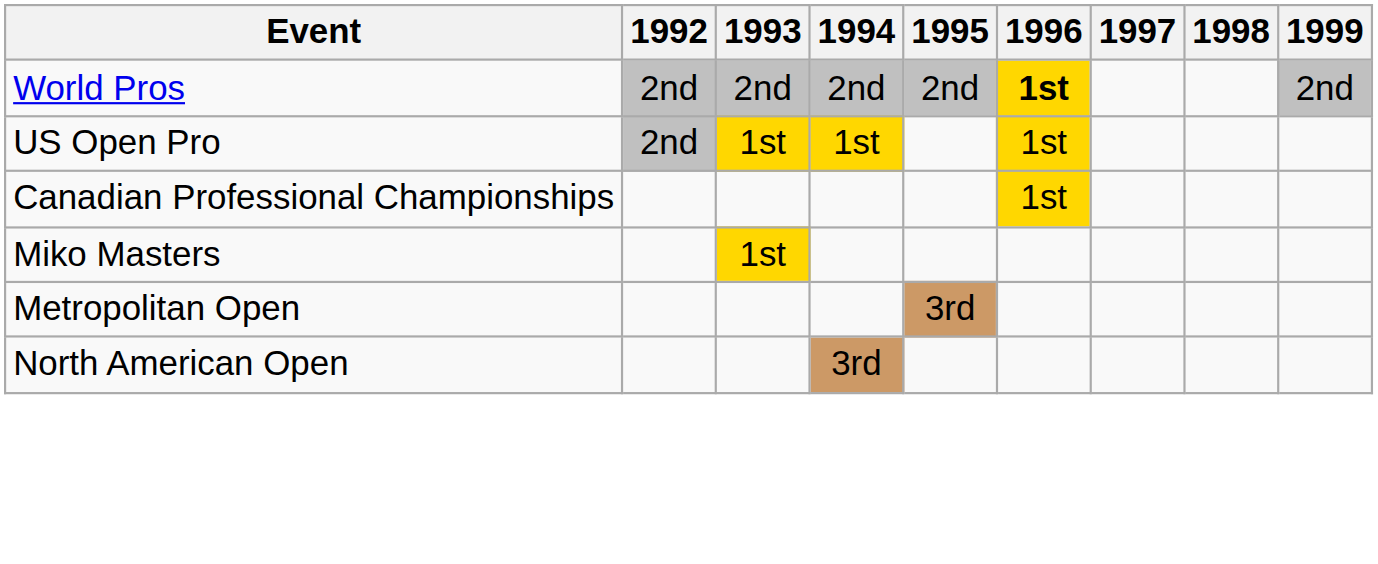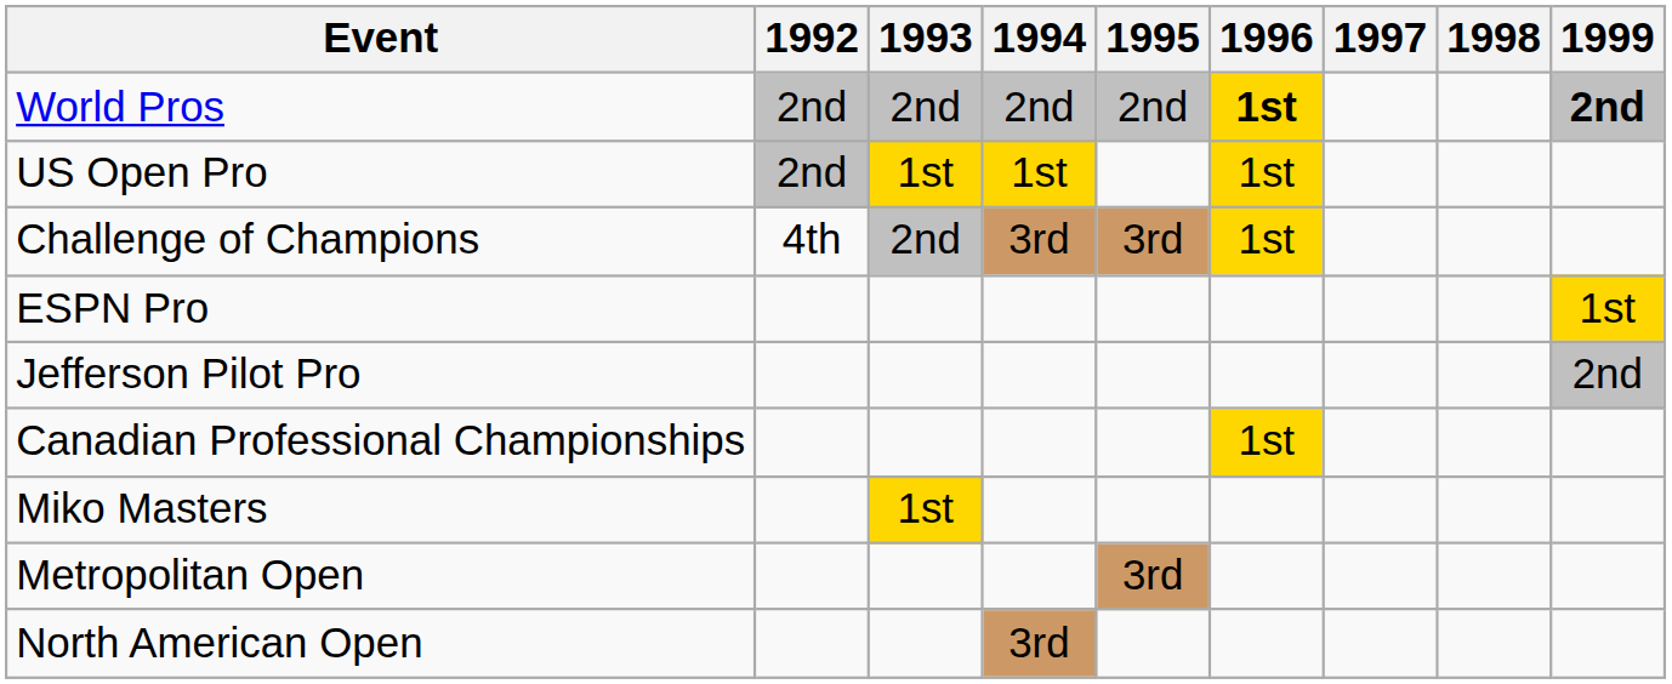World Pros | 1999: normal -> bold
+ row: Challenge of Champions | 4th | 2nd | 3rd | 3rd | 1st
+ row: ESPN Pro | 1st
+ row: Jefferson Pilot Pro | 2nd
